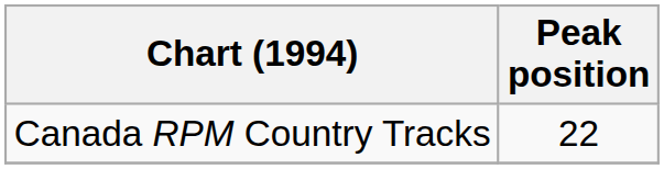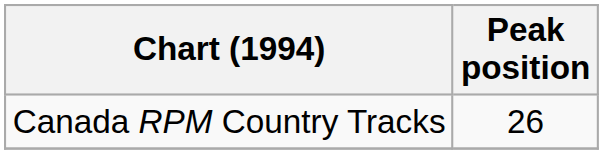Canada RPM Country Tracks | Peak position: 22 -> 26
